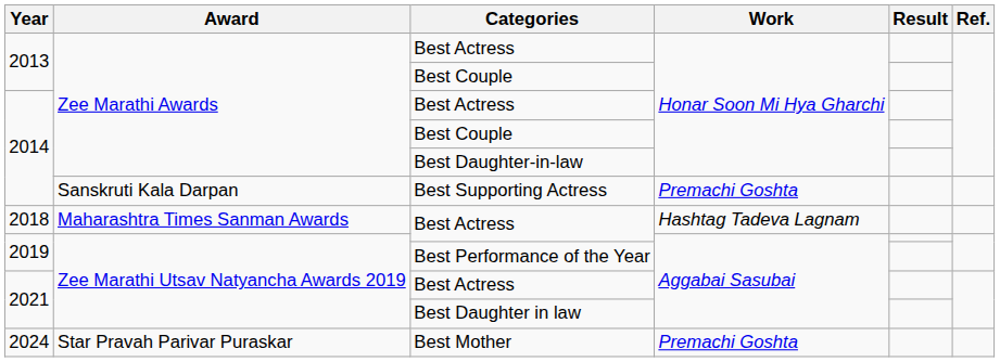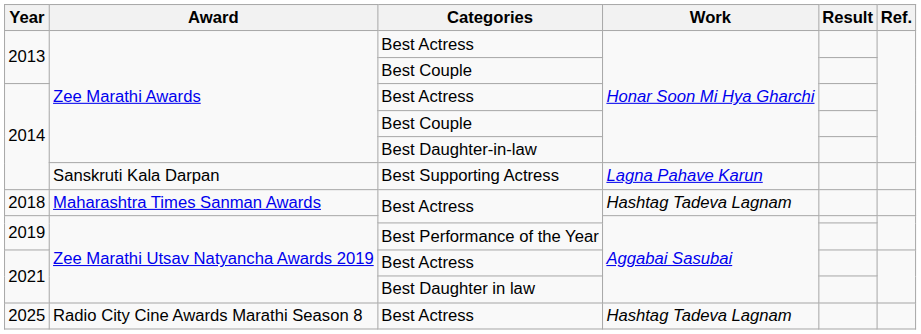2014 / Best Supporting Actress | Work: Premachi Goshta -> Lagna Pahave Karun
- row: 2024 | Star Pravah Parivar Puraskar | Best Mother | Premachi Goshta
+ row: 2025 | Radio City Cine Awards Marathi Season 8 | Best Actress | Hashtag Tadeva Lagnam
